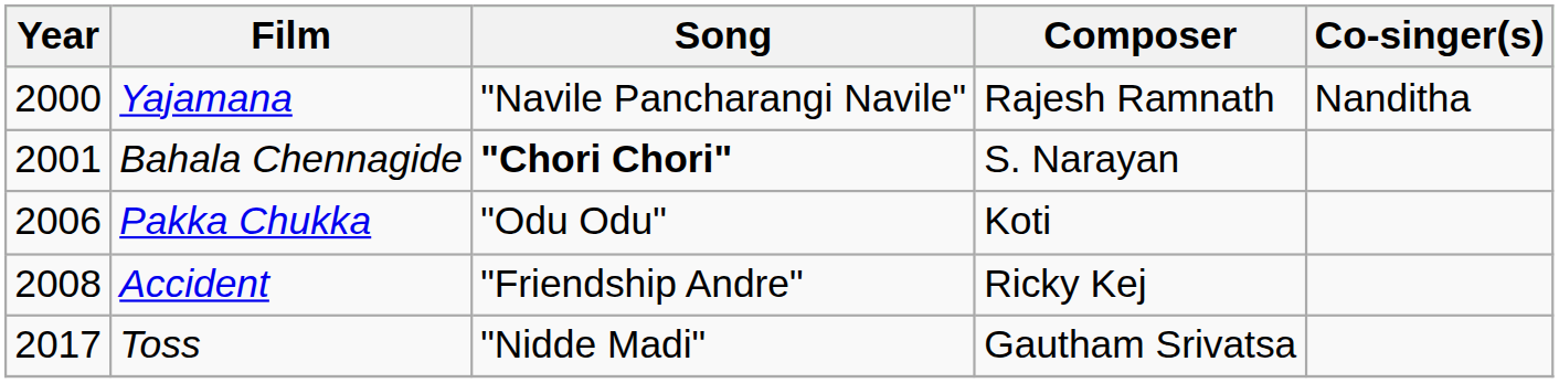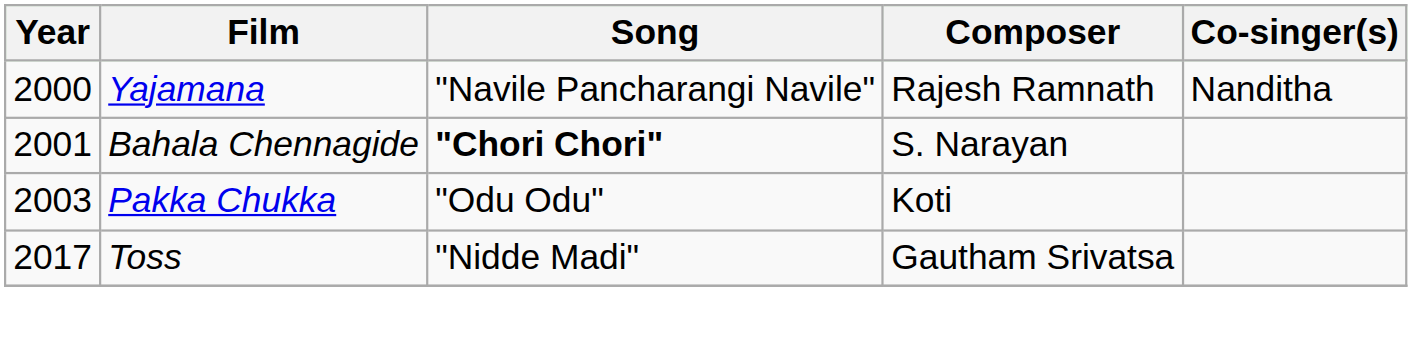Pakka Chukka | Year: 2006 -> 2003
- row: 2008 | Accident | "Friendship Andre" | Ricky Kej
